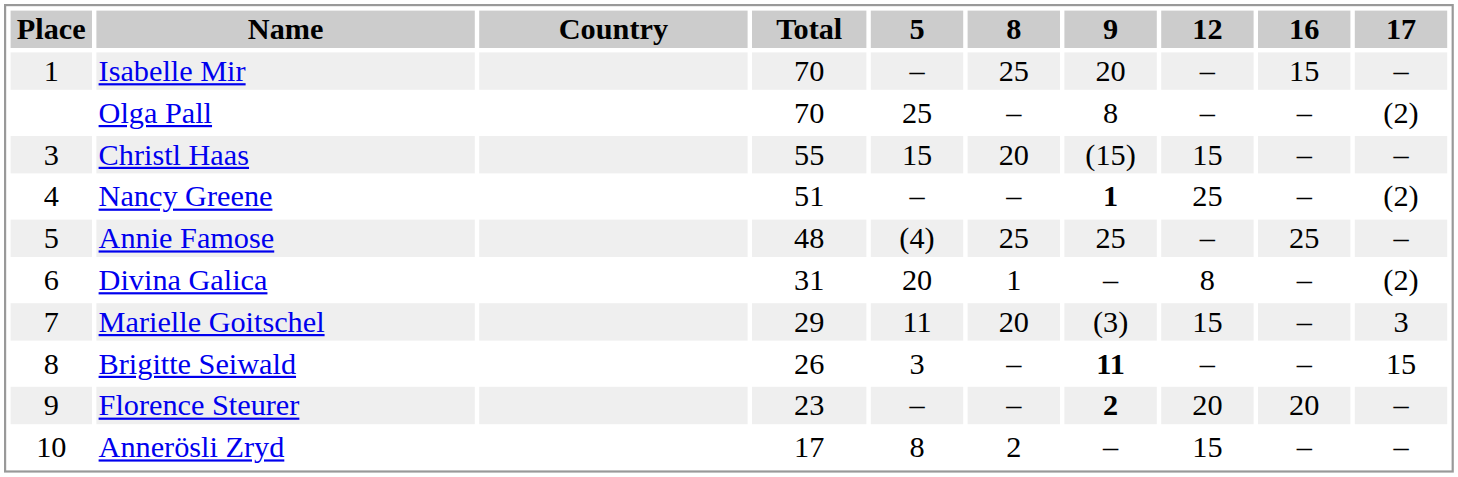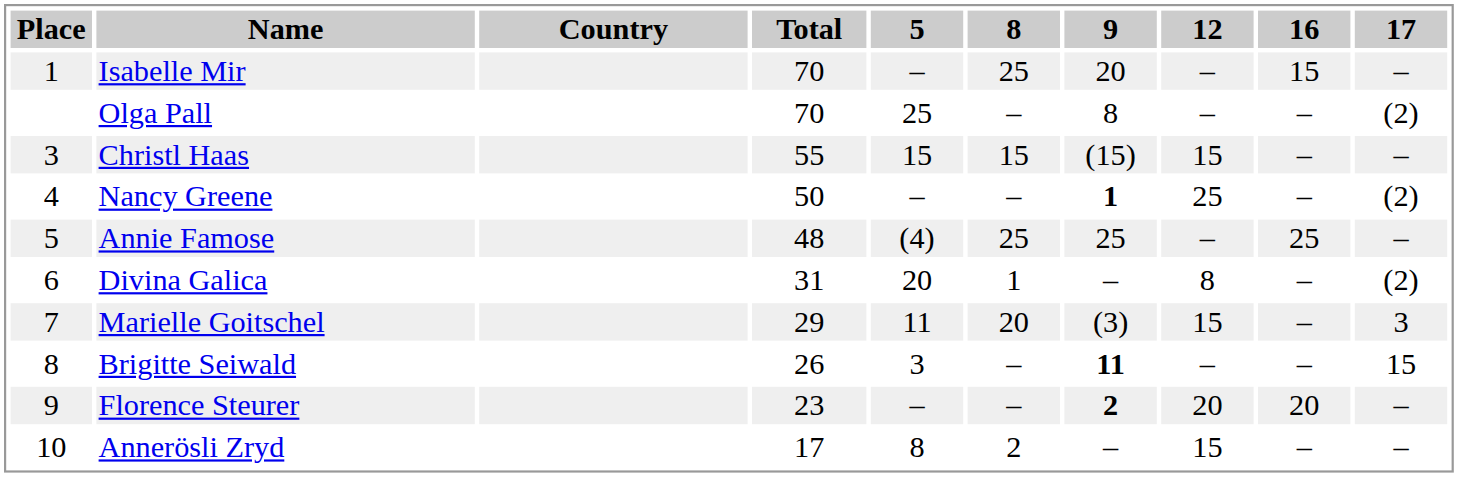Christl Haas | 8: 20 -> 15
Nancy Greene | Total: 51 -> 50
